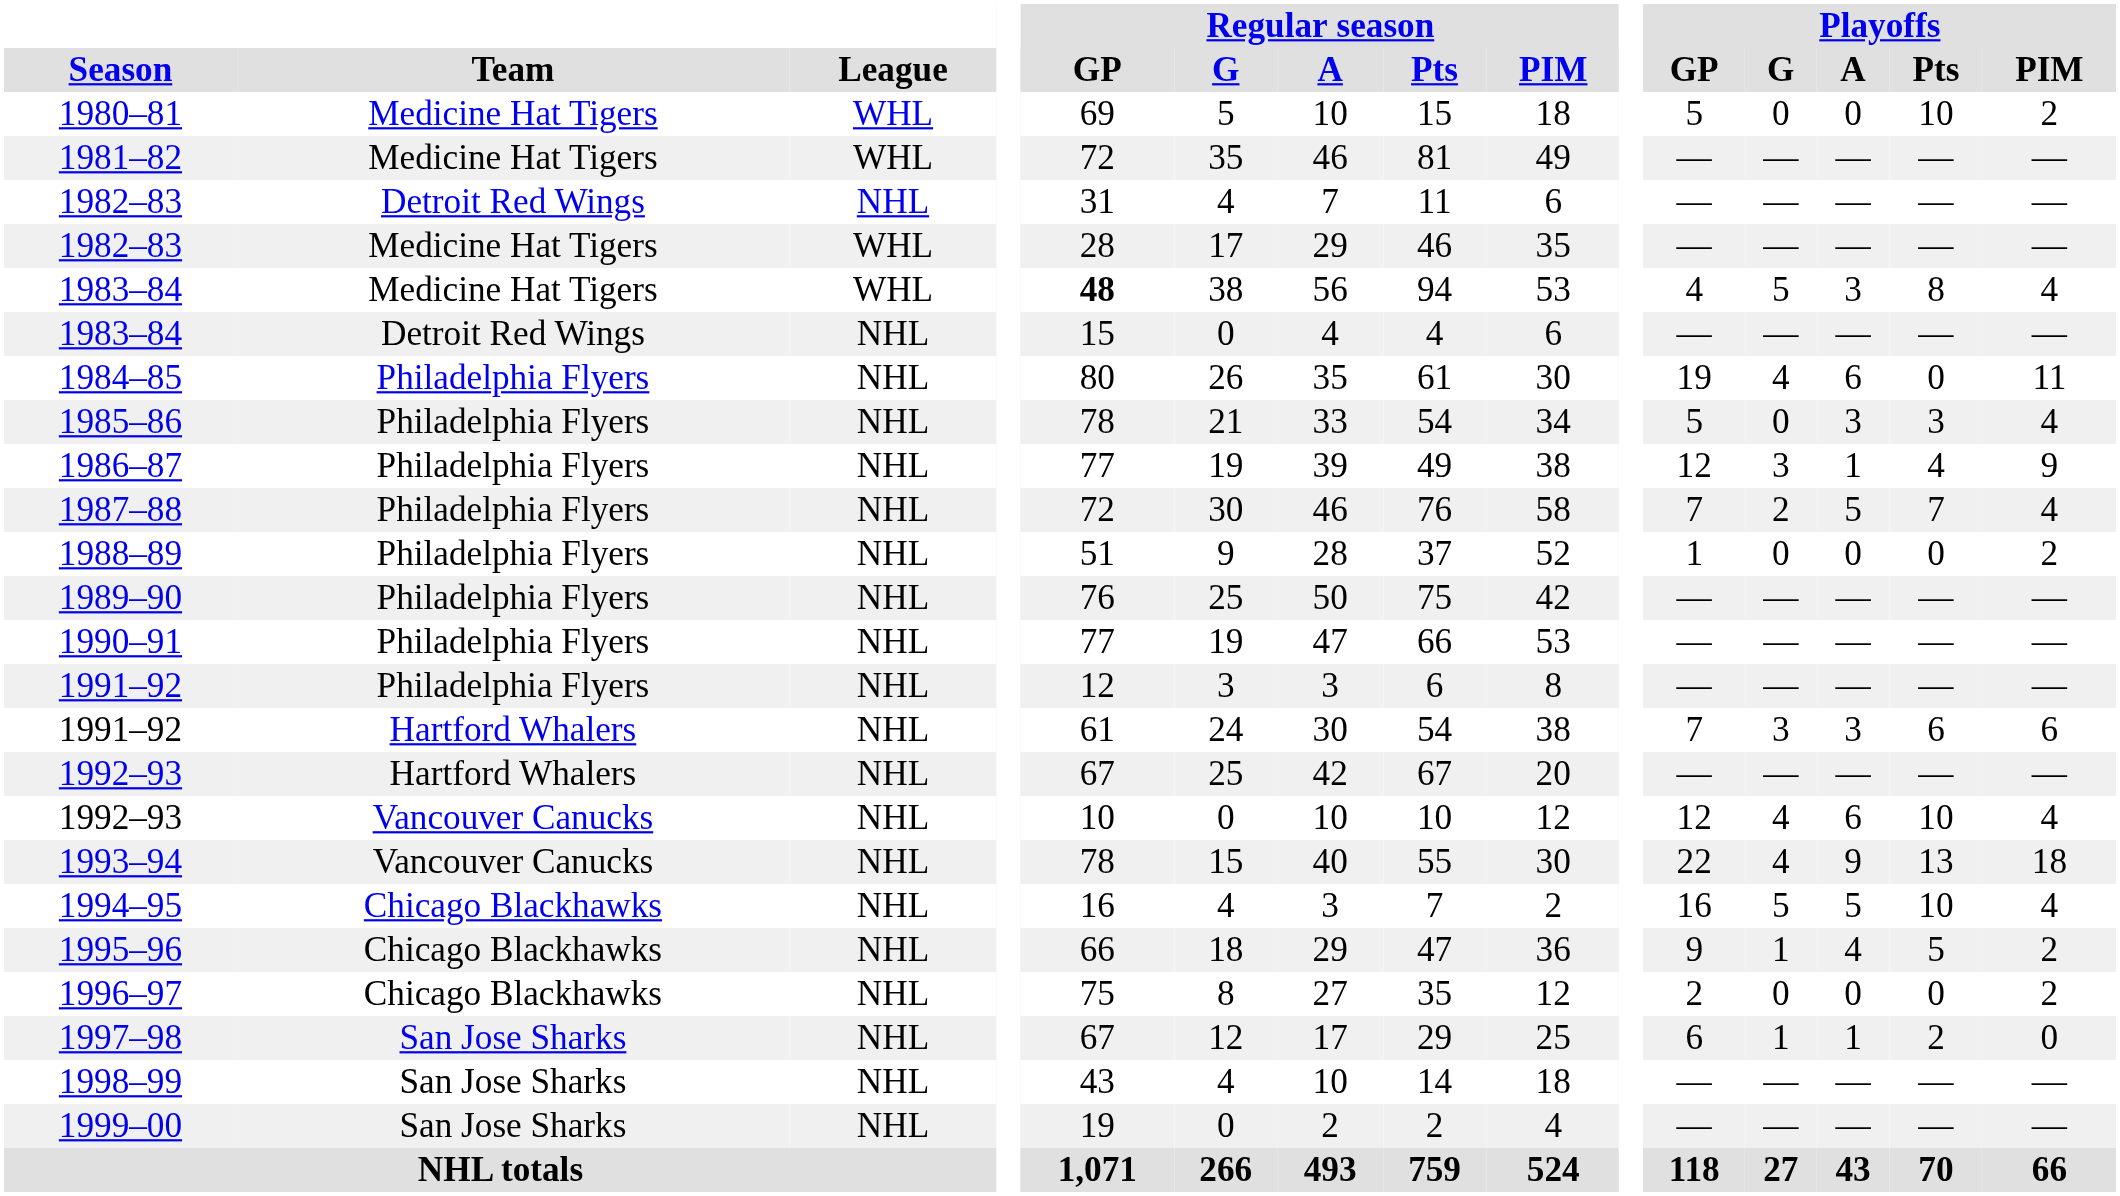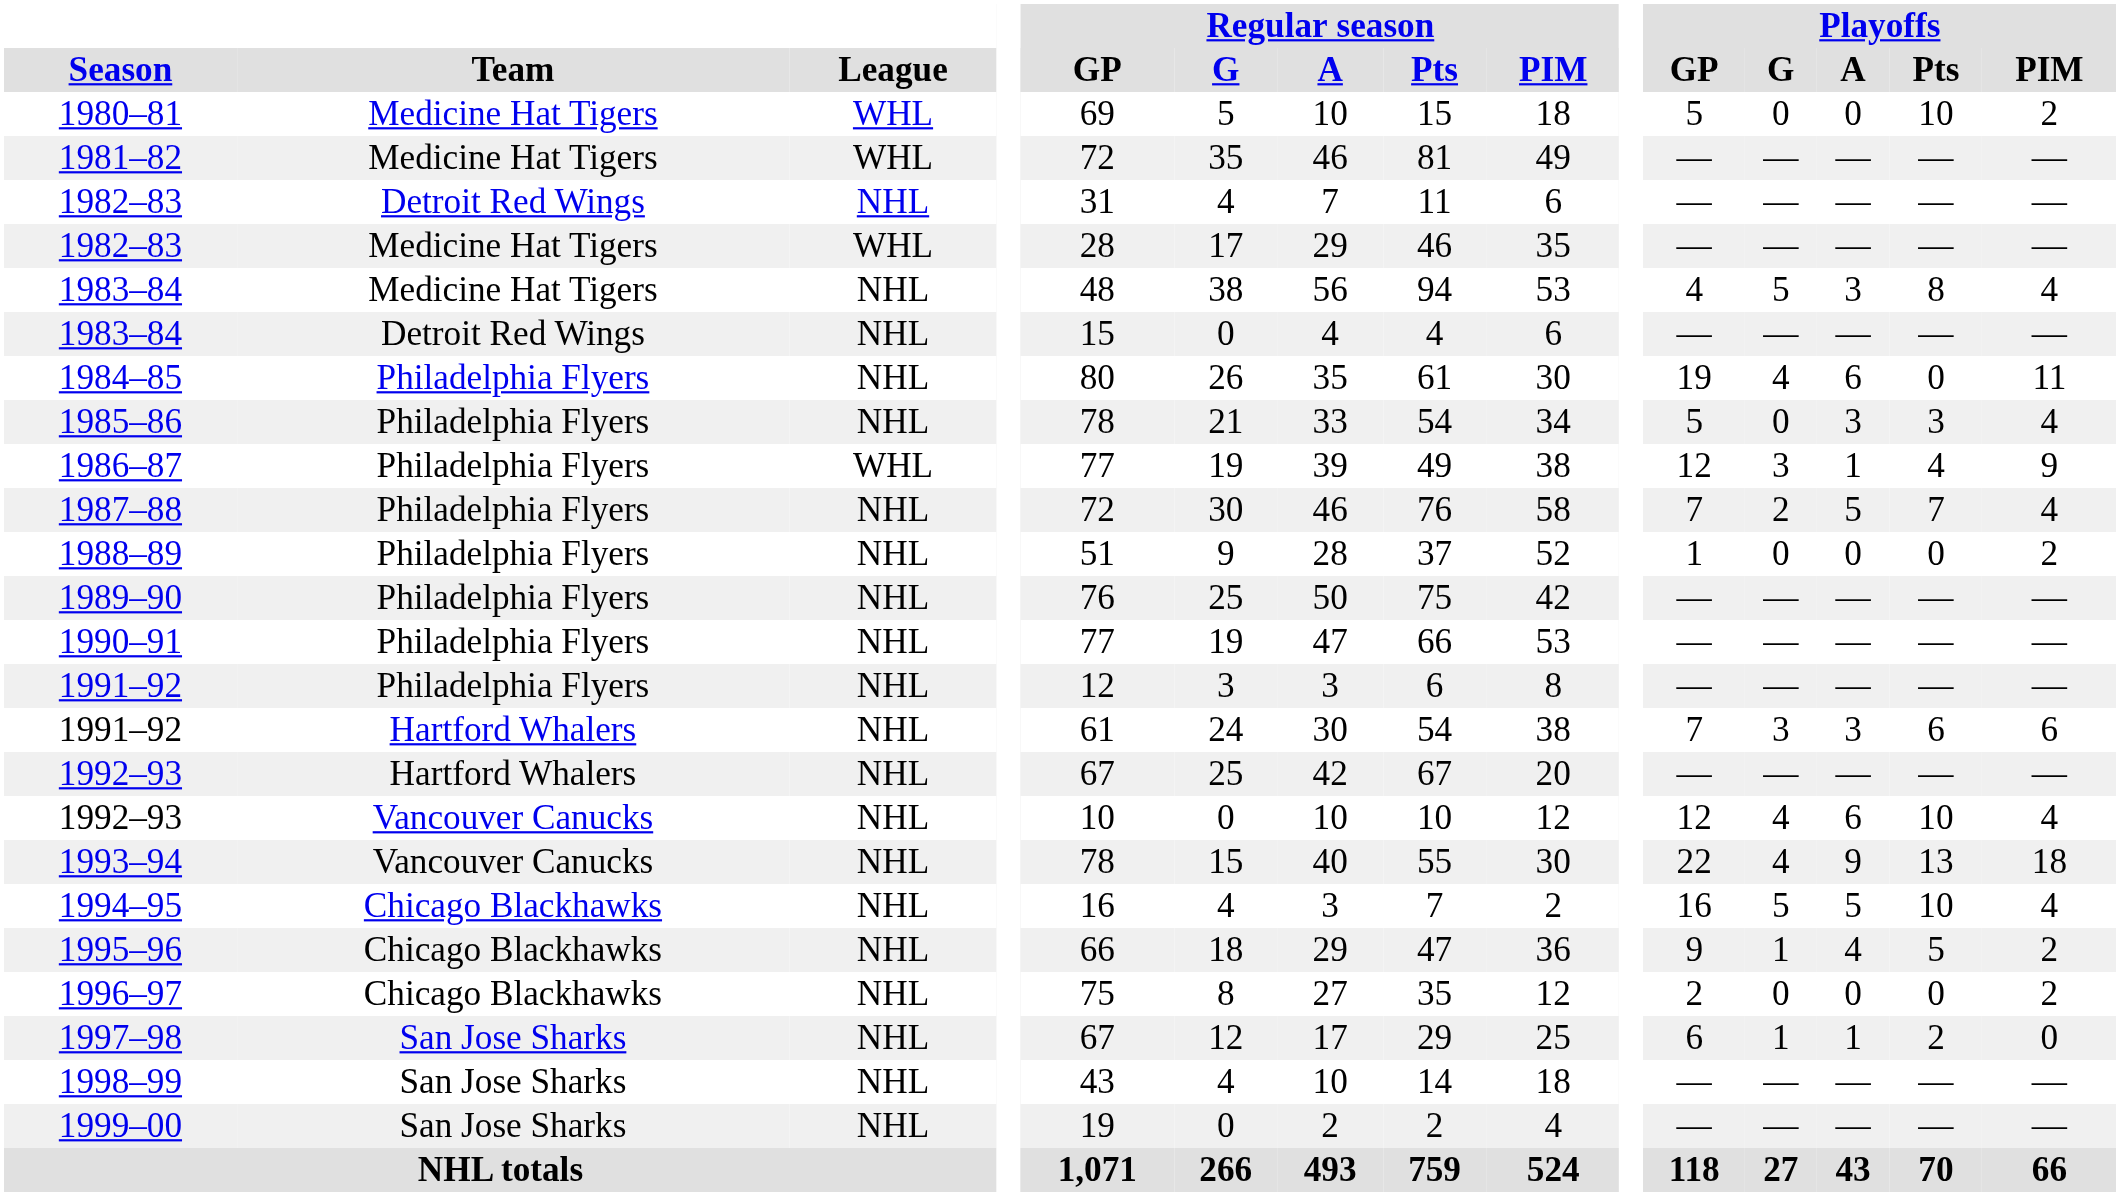1983–84 / Medicine Hat Tigers | League: WHL -> NHL
1983–84 / Medicine Hat Tigers | Regular season / GP: bold -> normal
1986–87 | League: NHL -> WHL
